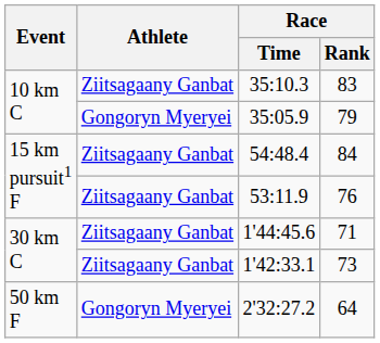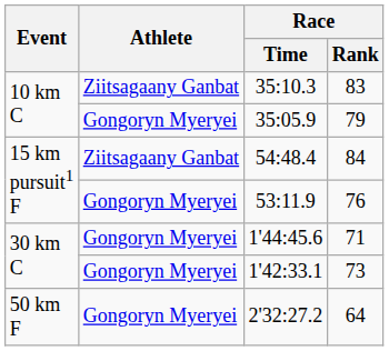53:11.9 | Athlete: Ziitsagaany Ganbat -> Gongoryn Myeryei
1'44:45.6 | Athlete: Ziitsagaany Ganbat -> Gongoryn Myeryei
1'42:33.1 | Athlete: Ziitsagaany Ganbat -> Gongoryn Myeryei
